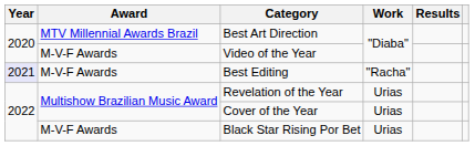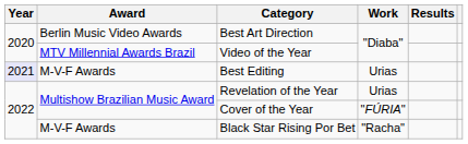Best Art Direction | Award: MTV Millennial Awards Brazil -> Berlin Music Video Awards
Video of the Year | Award: M-V-F Awards -> MTV Millennial Awards Brazil
Best Editing | Work: "Racha" -> Urias
Cover of the Year | Work: Urias -> "FÚRIA"
Black Star Rising Por Bet | Work: Urias -> "Racha"
